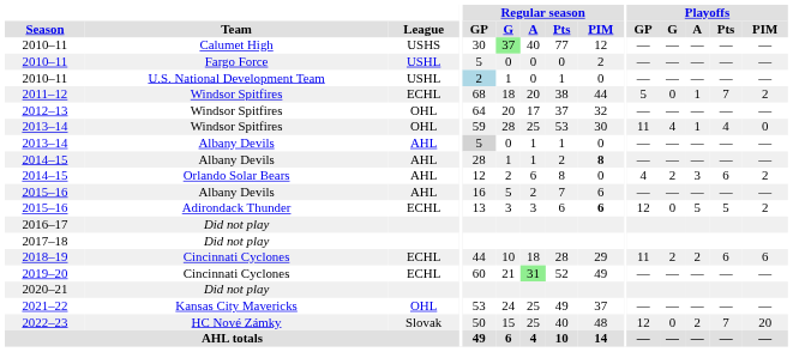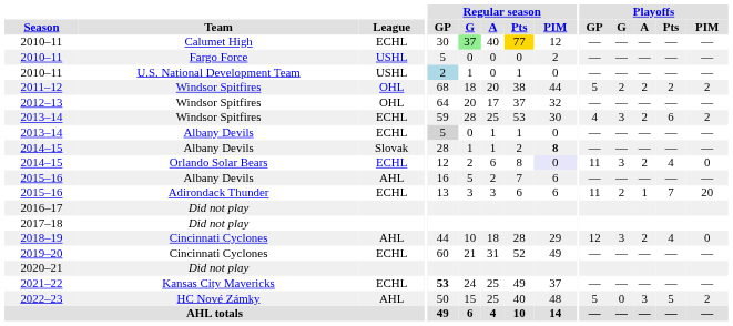2010–11 / Calumet High | League: USHS -> ECHL
2010–11 / Calumet High | Regular season / Pts: no background -> gold background
2011–12 | League: ECHL -> OHL
2011–12 | Playoffs / G: 0 -> 2
2011–12 | Playoffs / A: 1 -> 2
2011–12 | Playoffs / Pts: 7 -> 2
2013–14 / Windsor Spitfires | League: OHL -> ECHL
2013–14 / Windsor Spitfires | Playoffs / GP: 11 -> 4
2013–14 / Windsor Spitfires | Playoffs / G: 4 -> 3
2013–14 / Windsor Spitfires | Playoffs / A: 1 -> 2
2013–14 / Windsor Spitfires | Playoffs / Pts: 4 -> 6
2013–14 / Windsor Spitfires | Playoffs / PIM: 0 -> 2
2013–14 / Albany Devils | League: AHL -> ECHL
2014–15 / Albany Devils | League: AHL -> Slovak
2014–15 / Orlando Solar Bears | League: AHL -> ECHL
2014–15 / Orlando Solar Bears | Regular season / PIM: no background -> lavender background
2014–15 / Orlando Solar Bears | Playoffs / GP: 4 -> 11
2014–15 / Orlando Solar Bears | Playoffs / G: 2 -> 3
2014–15 / Orlando Solar Bears | Playoffs / A: 3 -> 2
2014–15 / Orlando Solar Bears | Playoffs / Pts: 6 -> 4
2014–15 / Orlando Solar Bears | Playoffs / PIM: 2 -> 0
2015–16 / Adirondack Thunder | Regular season / PIM: bold -> normal
2015–16 / Adirondack Thunder | Playoffs / GP: 12 -> 11
2015–16 / Adirondack Thunder | Playoffs / G: 0 -> 2
2015–16 / Adirondack Thunder | Playoffs / A: 5 -> 1
2015–16 / Adirondack Thunder | Playoffs / Pts: 5 -> 7
2015–16 / Adirondack Thunder | Playoffs / PIM: 2 -> 20
2018–19 | League: ECHL -> AHL
2018–19 | Playoffs / GP: 11 -> 12
2018–19 | Playoffs / G: 2 -> 3
2018–19 | Playoffs / Pts: 6 -> 4
2018–19 | Playoffs / PIM: 6 -> 0
2019–20 | Regular season / A: lightgreen background -> no background
2021–22 | League: OHL -> ECHL
2021–22 | Regular season / GP: normal -> bold
2022–23 | League: Slovak -> AHL
2022–23 | Playoffs / GP: 12 -> 5
2022–23 | Playoffs / A: 2 -> 3
2022–23 | Playoffs / Pts: 7 -> 5
2022–23 | Playoffs / PIM: 20 -> 2
